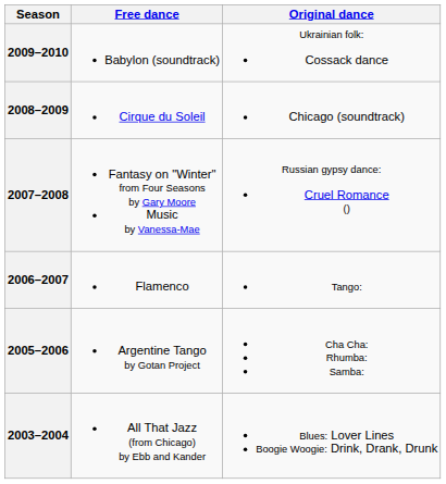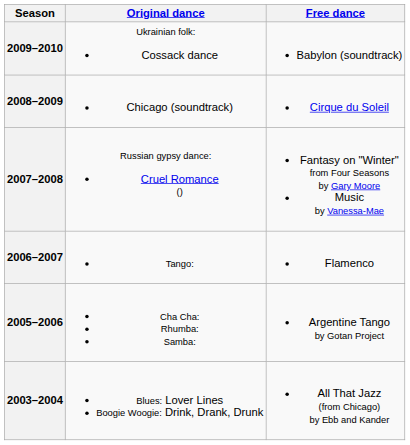columns swapped: Original dance <-> Free dance
